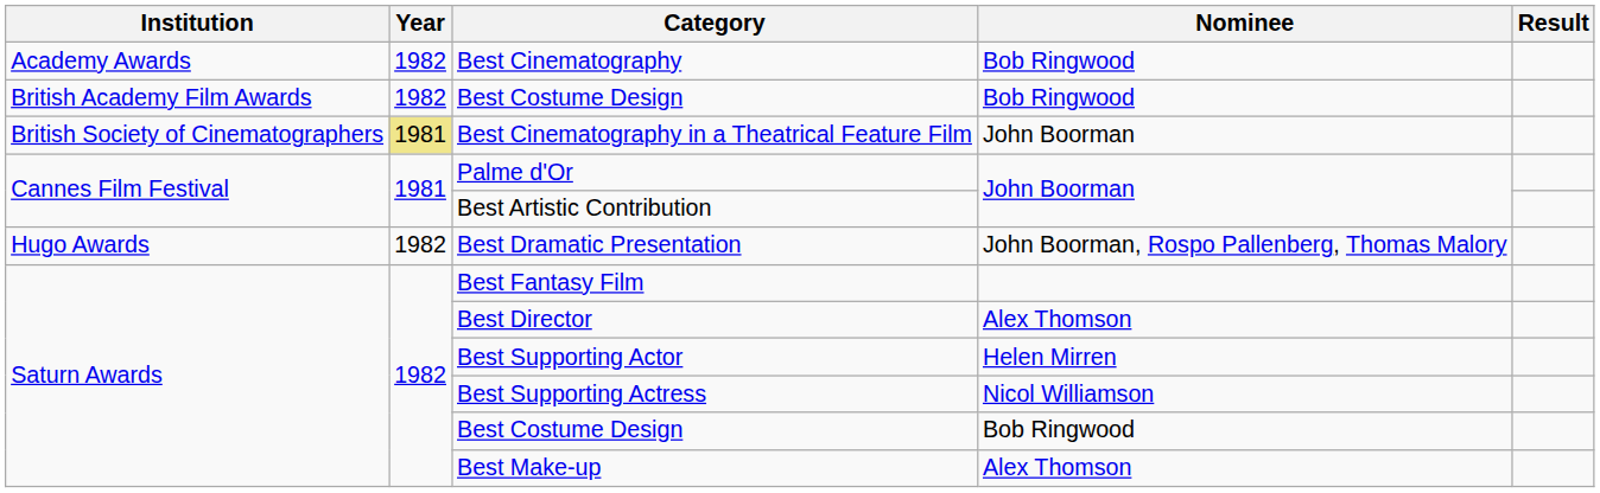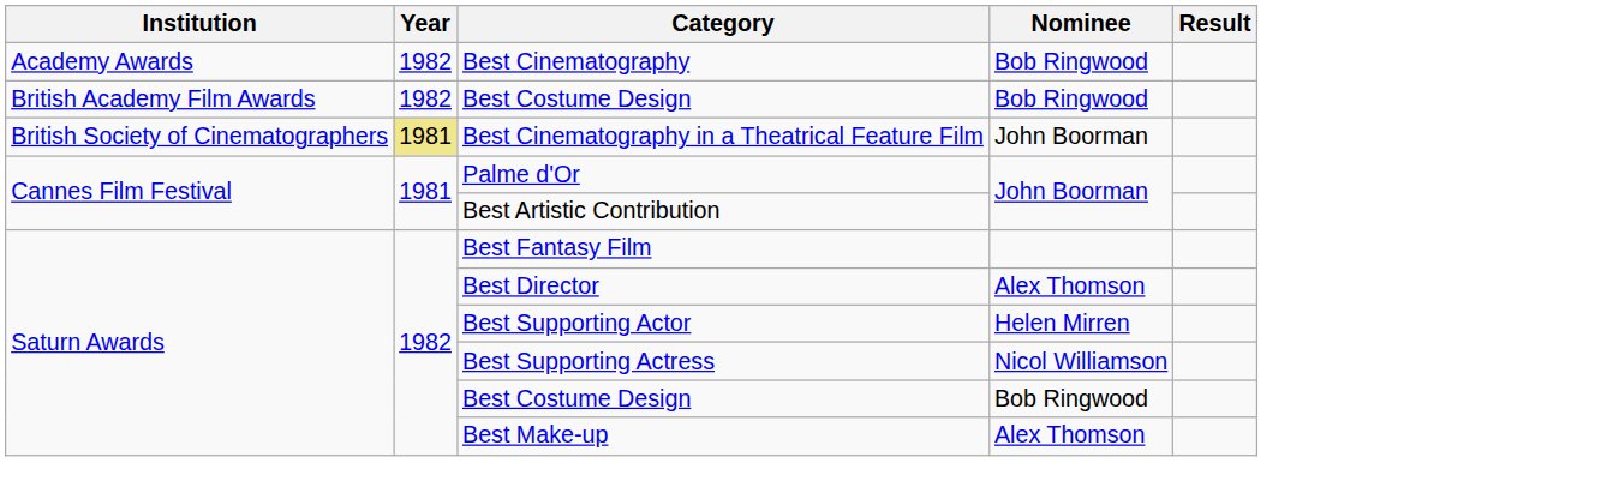- row: Hugo Awards | 1982 | Best Dramatic Presentation | John Boorman, Rospo Pallenberg, Thomas Malory
